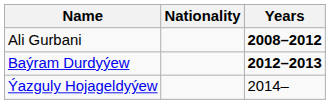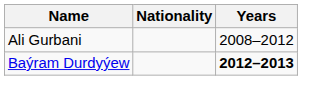Ali Gurbani | Years: bold -> normal
- row: Ýazguly Hojageldyýew | 2014–
